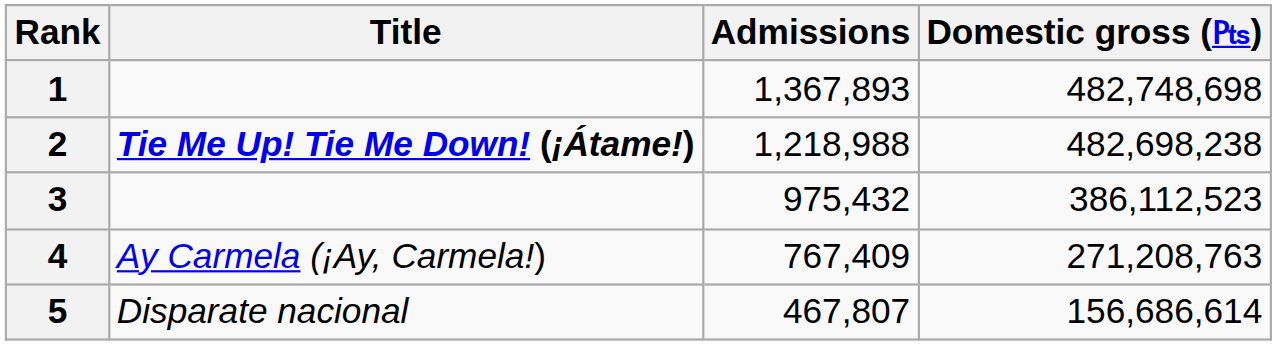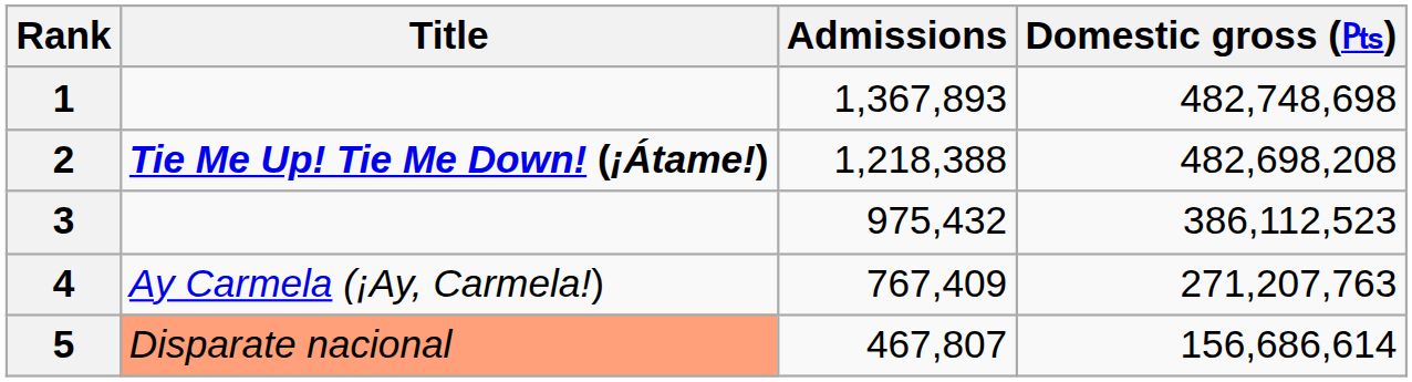2 | Admissions: 1,218,988 -> 1,218,388
2 | Domestic gross (₧): 482,698,238 -> 482,698,208
4 | Domestic gross (₧): 271,208,763 -> 271,207,763
5 | Title: no background -> lightsalmon background
